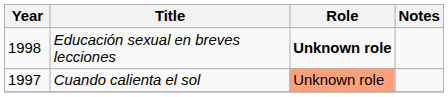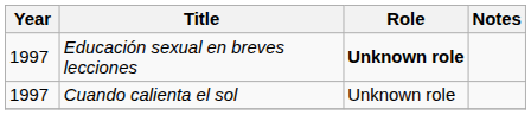Educación sexual en breves lecciones | Year: 1998 -> 1997
Cuando calienta el sol | Role: lightsalmon background -> no background
